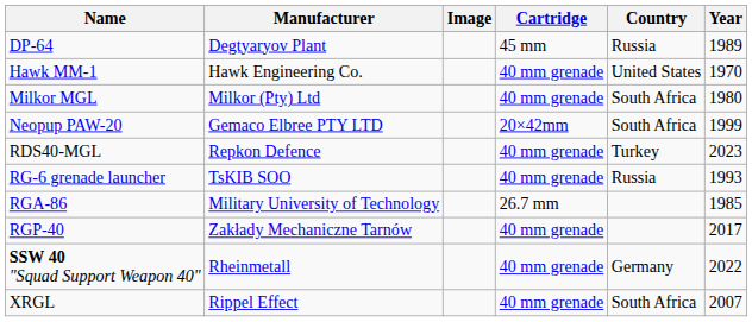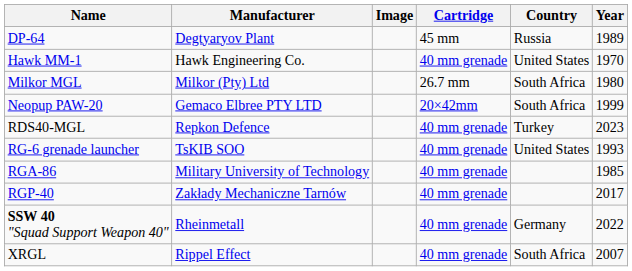Milkor MGL | Cartridge: 40 mm grenade -> 26.7 mm
RG-6 grenade launcher | Country: Russia -> United States
RGA-86 | Cartridge: 26.7 mm -> 40 mm grenade
